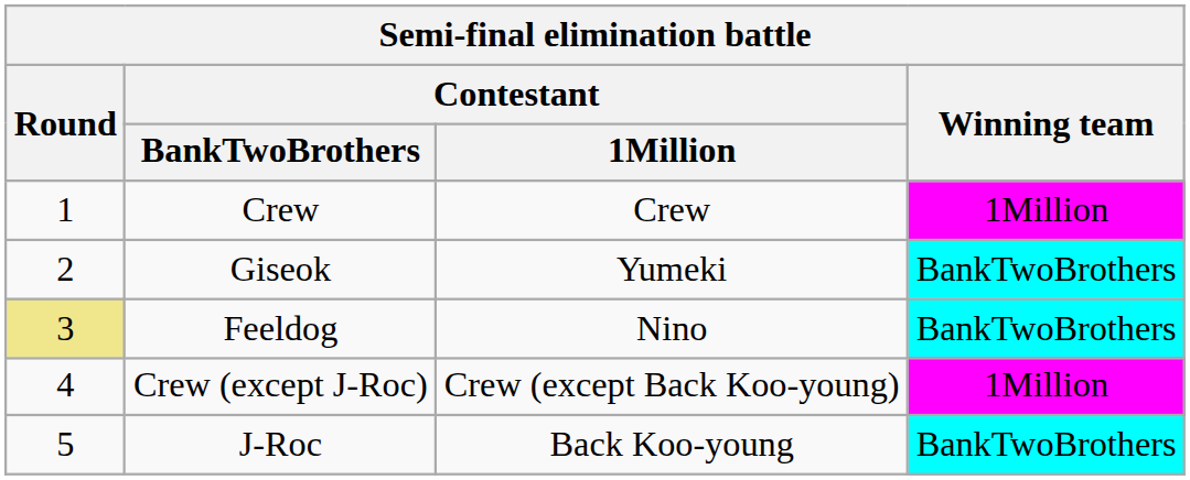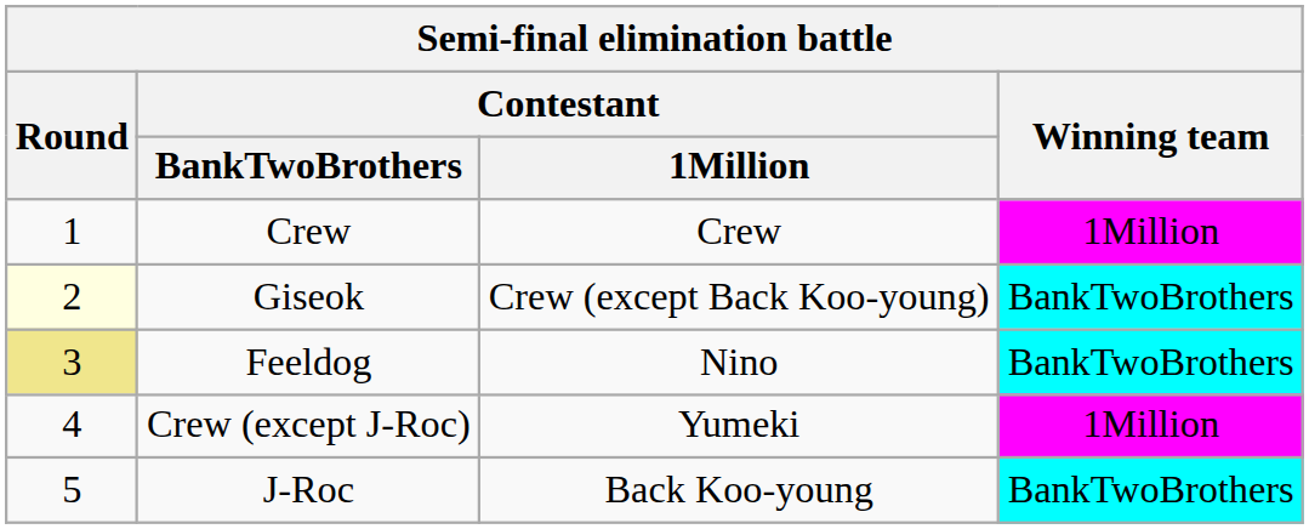Giseok | Round: no background -> lightyellow background
Giseok | Contestant / 1Million: Yumeki -> Crew (except Back Koo-young)
Crew (except J-Roc) | Contestant / 1Million: Crew (except Back Koo-young) -> Yumeki
